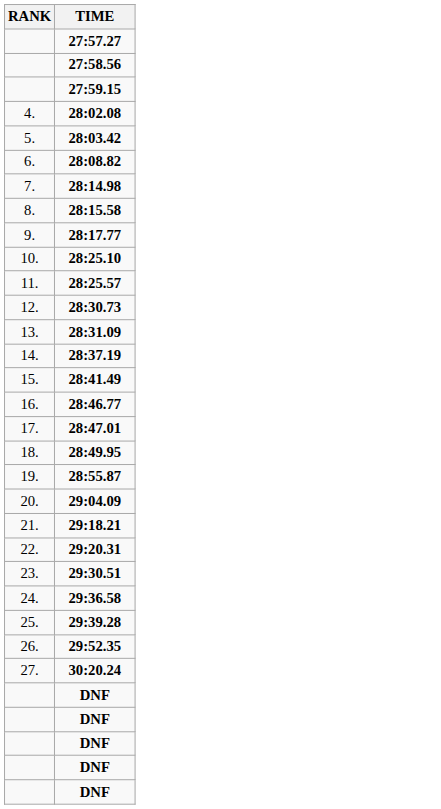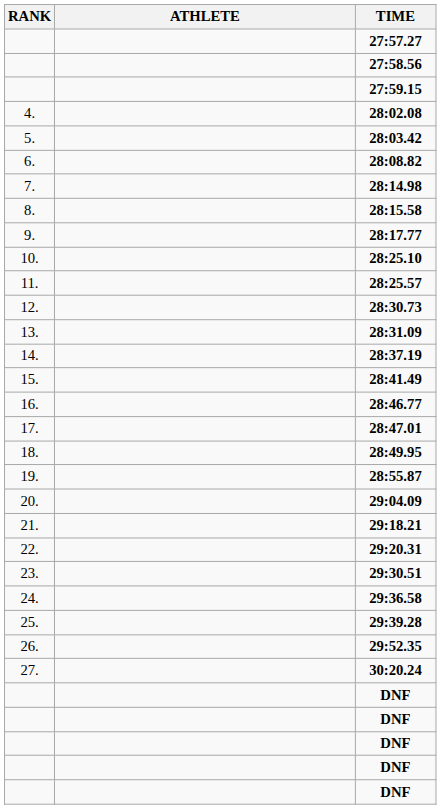+ column: ATHLETE
